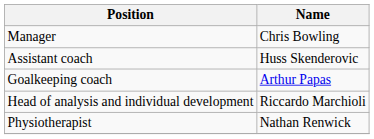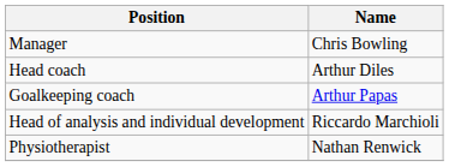+ row: Head coach | Arthur Diles
- row: Assistant coach | Huss Skenderovic
